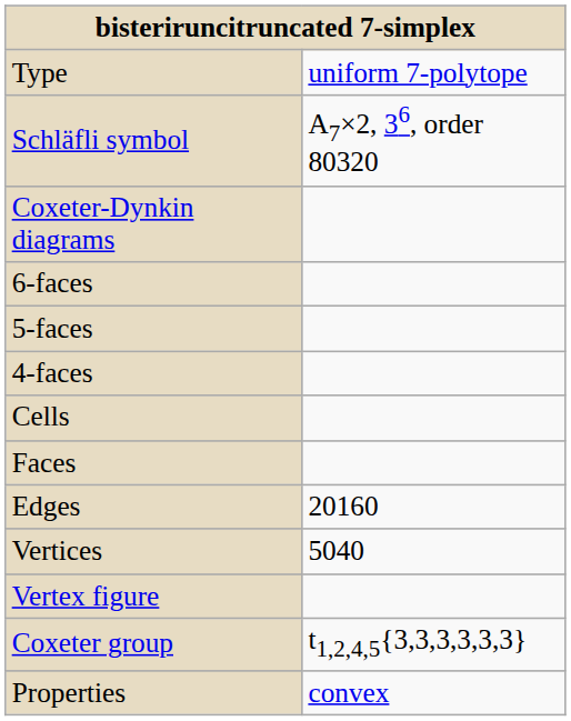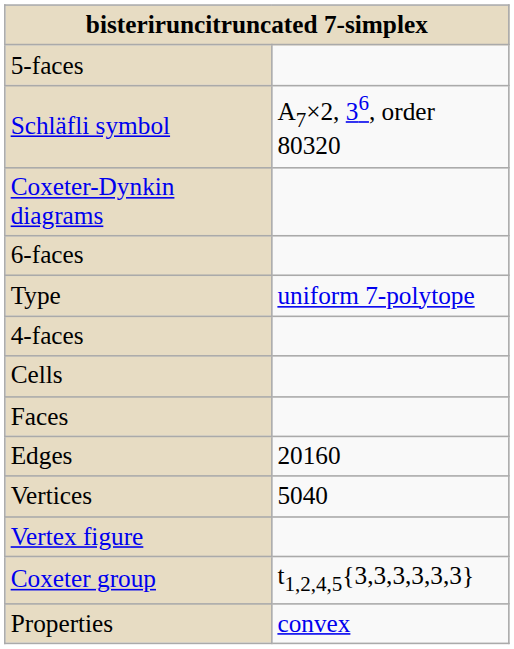rows swapped: Type <-> 5-faces
